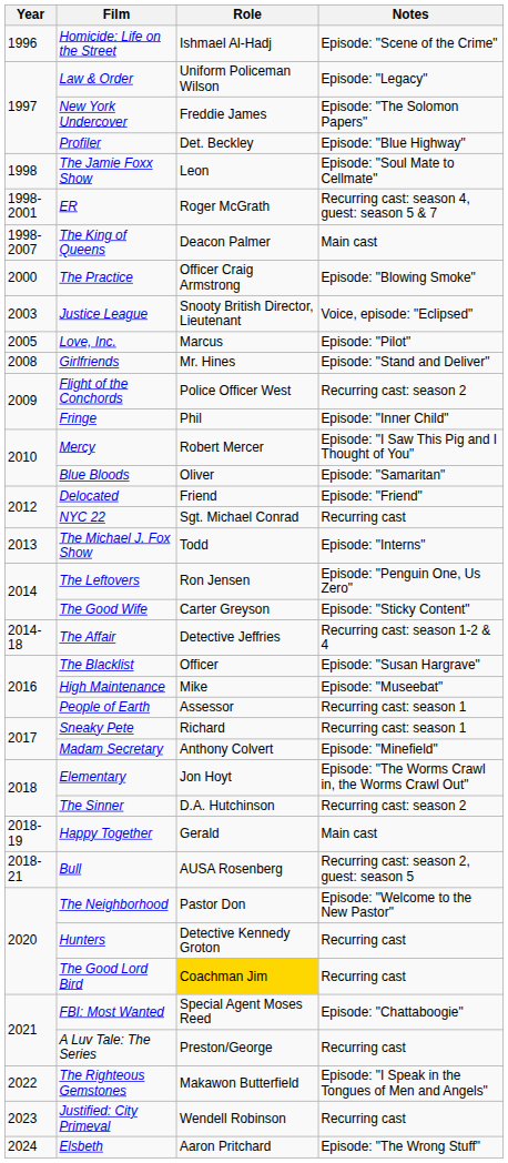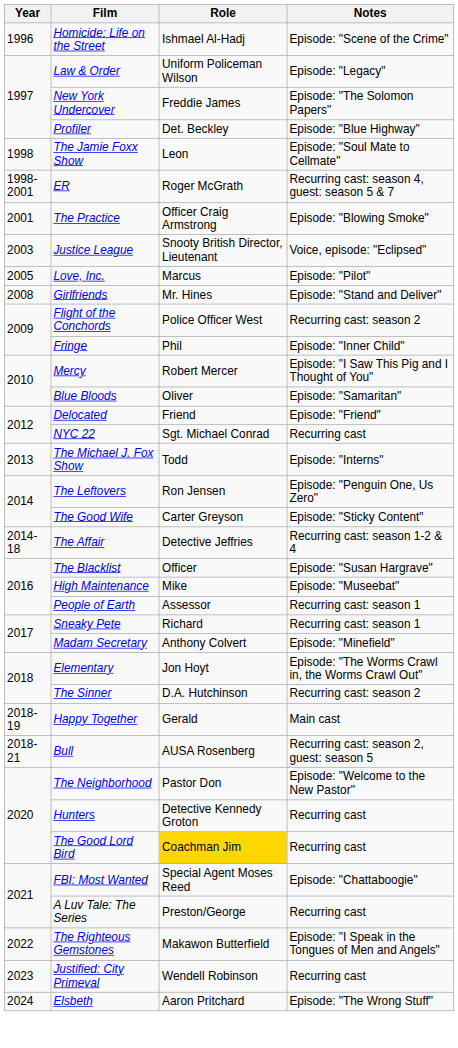- row: 1998-2007 | The King of Queens | Deacon Palmer | Main cast
The Practice | Year: 2000 -> 2001
